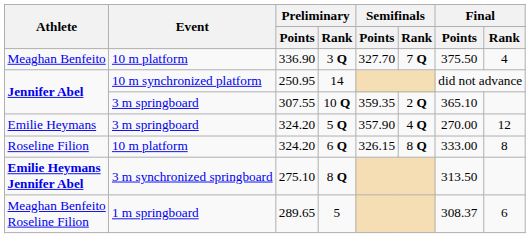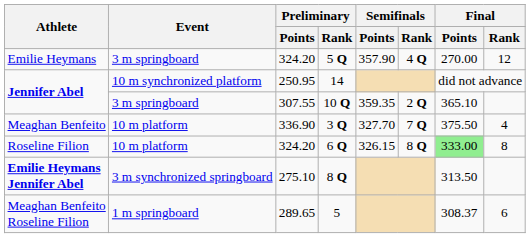rows swapped: 5 Q <-> 3 Q
6 Q | Final / Points: no background -> lightgreen background
